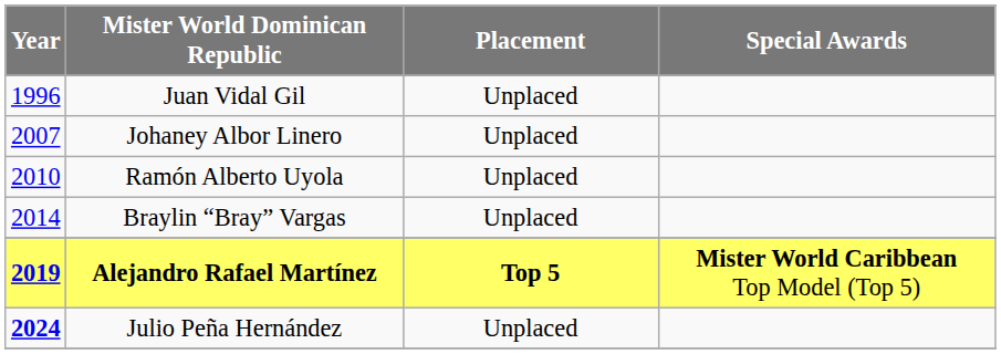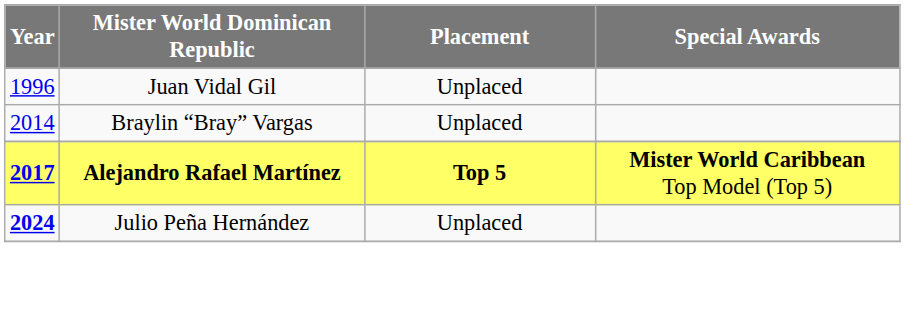- row: 2007 | Johaney Albor Linero | Unplaced
- row: 2010 | Ramón Alberto Uyola | Unplaced
Alejandro Rafael Martínez | Year: 2019 -> 2017
